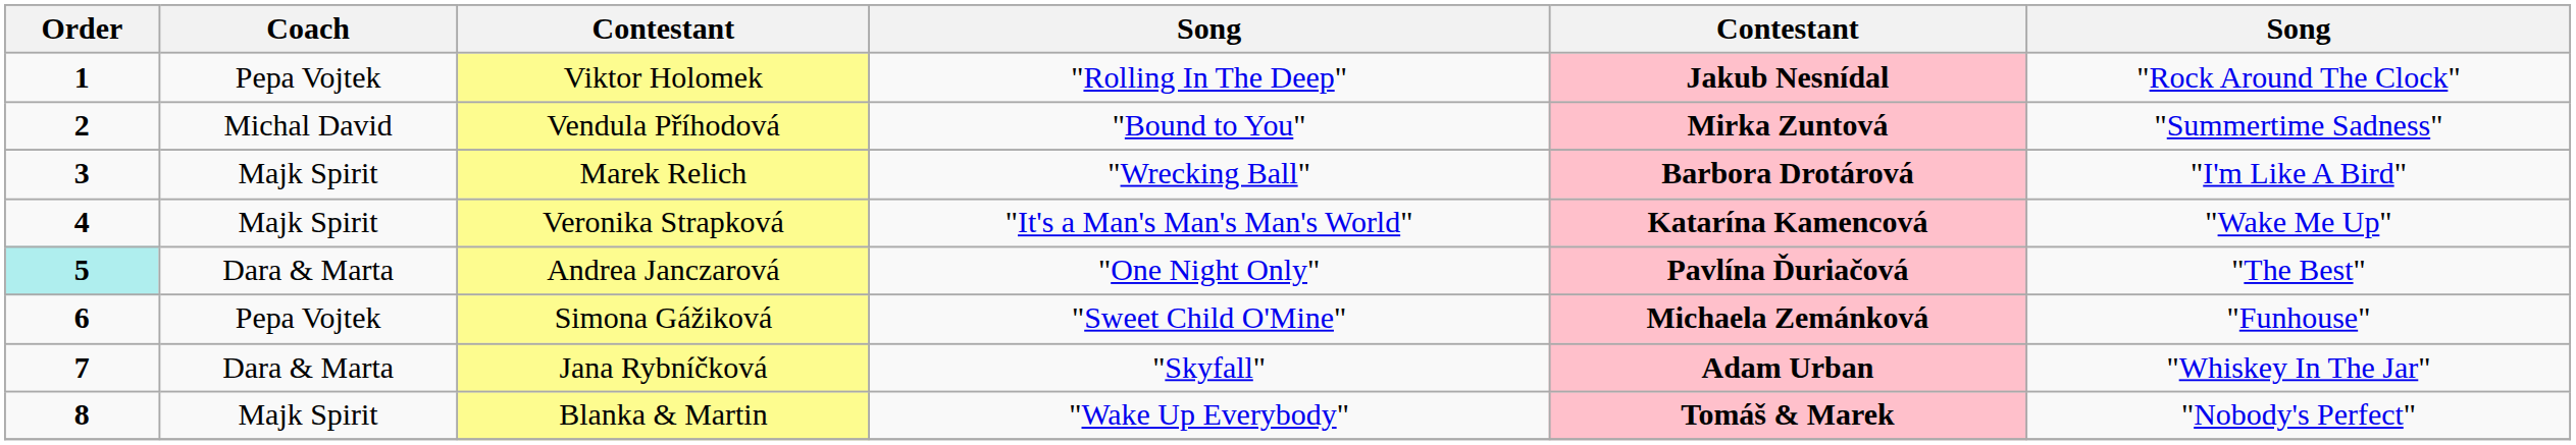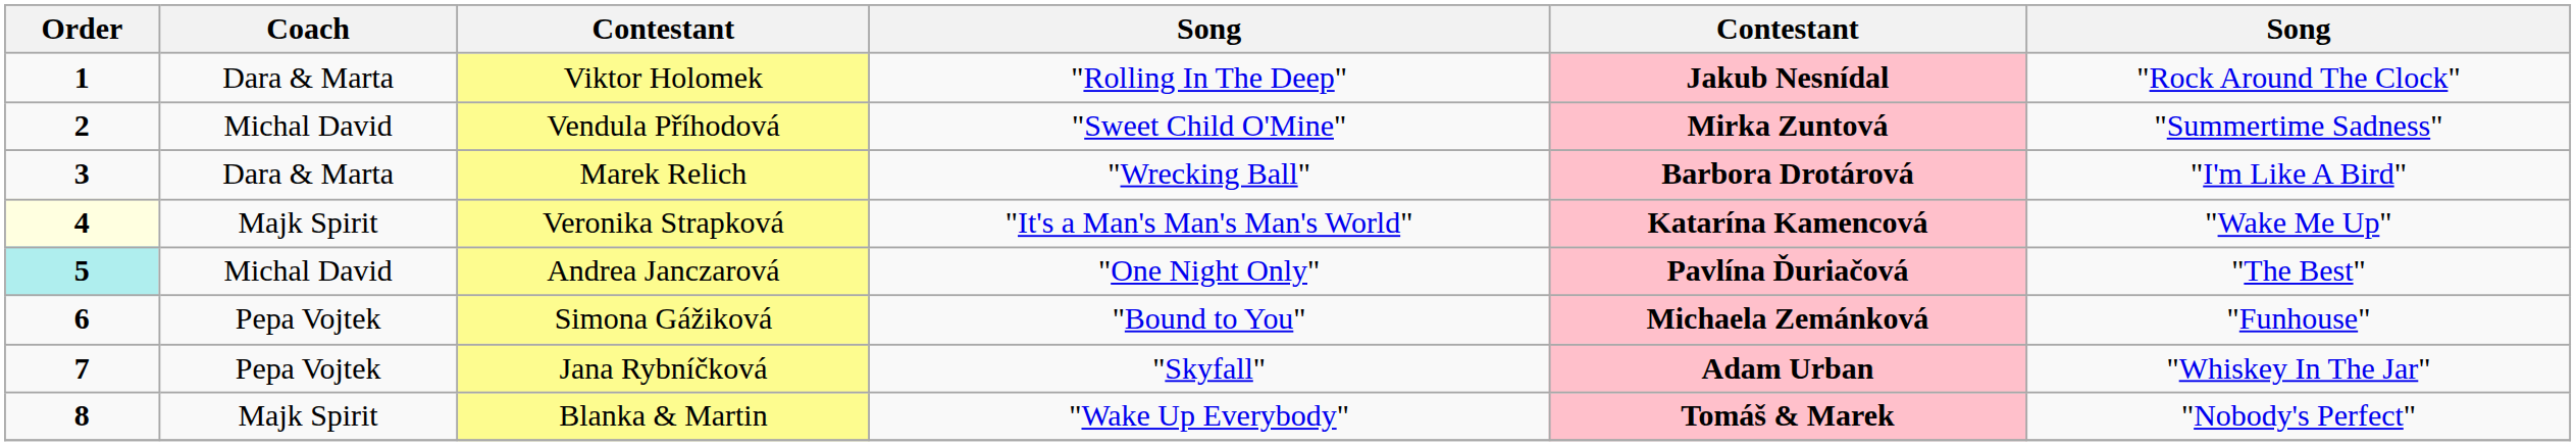Viktor Holomek | Coach: Pepa Vojtek -> Dara & Marta
Vendula Příhodová | column 4: "Bound to You" -> "Sweet Child O'Mine"
Marek Relich | Coach: Majk Spirit -> Dara & Marta
Veronika Strapková | Order: no background -> lightyellow background
Andrea Janczarová | Coach: Dara & Marta -> Michal David
Simona Gážiková | column 4: "Sweet Child O'Mine" -> "Bound to You"
Jana Rybníčková | Coach: Dara & Marta -> Pepa Vojtek
